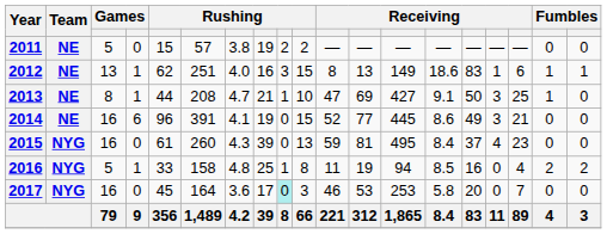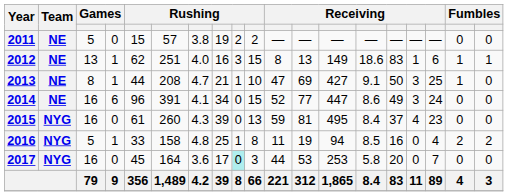2014 | column 8: 19 -> 34
2014 | column 13: 445 -> 447
2014 | column 17: 21 -> 24
2017 | column 11: 46 -> 44
